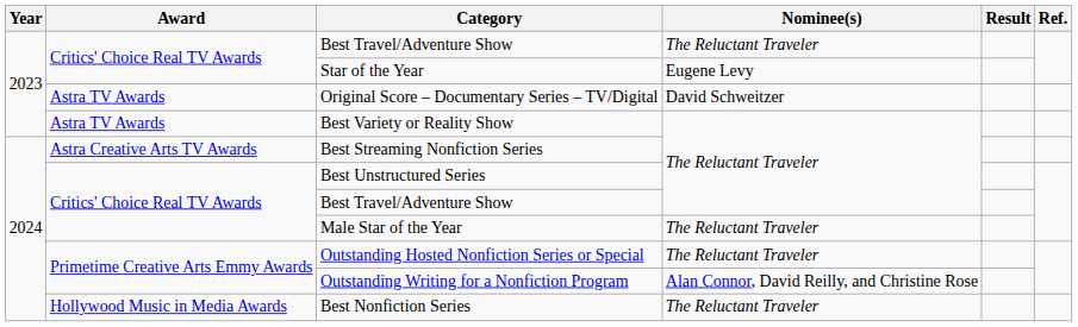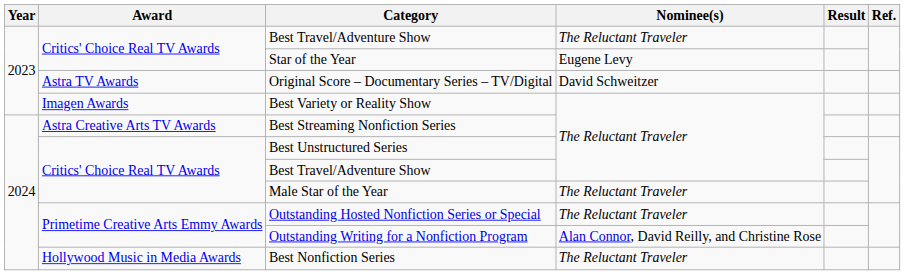Best Variety or Reality Show | Award: Astra TV Awards -> Imagen Awards
